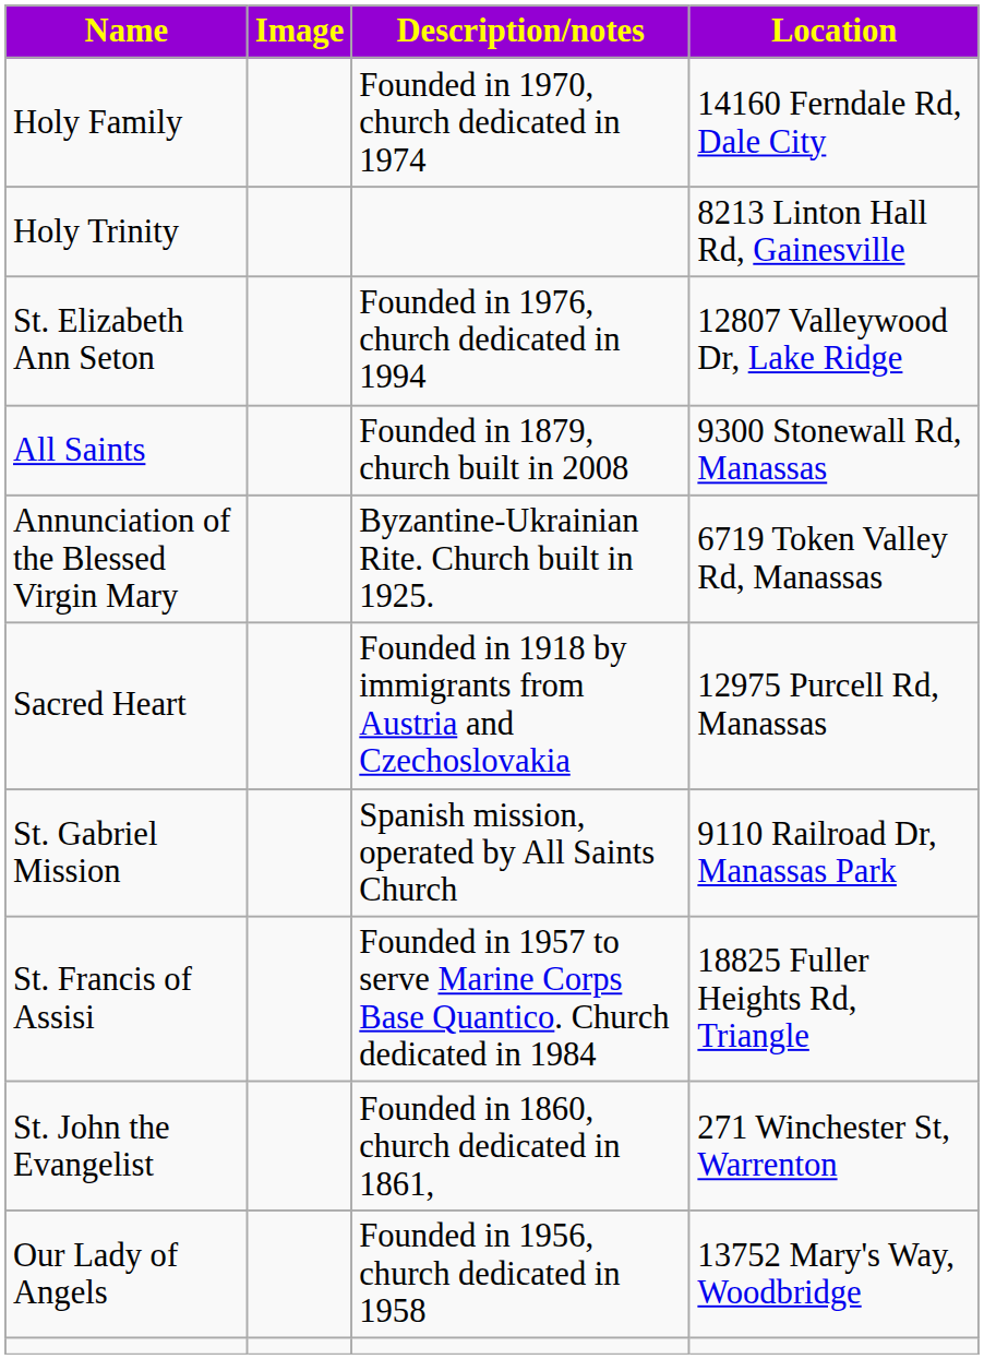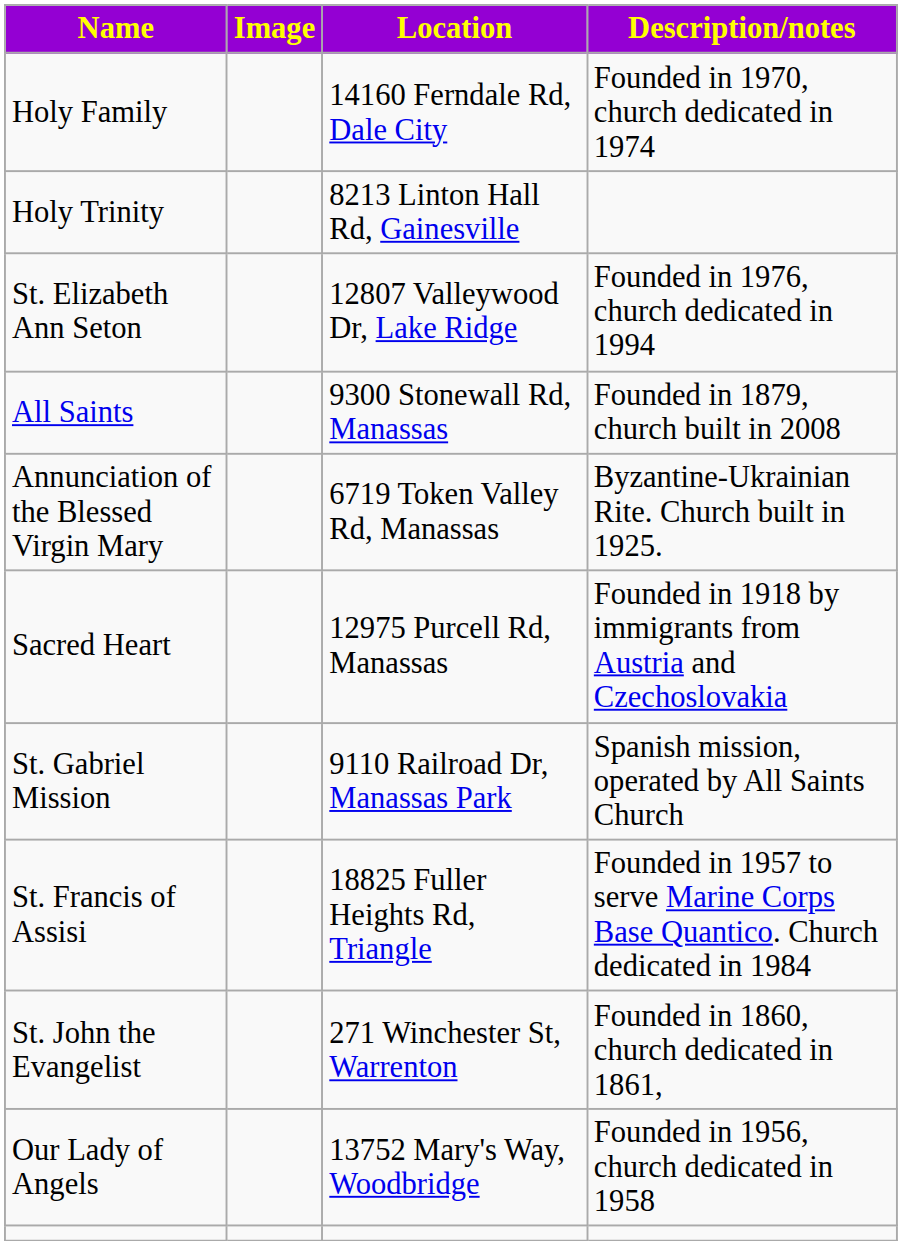columns swapped: Location <-> Description/notes
